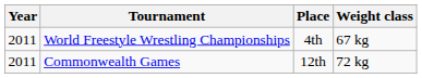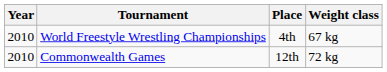World Freestyle Wrestling Championships | Year: 2011 -> 2010
Commonwealth Games | Year: 2011 -> 2010
